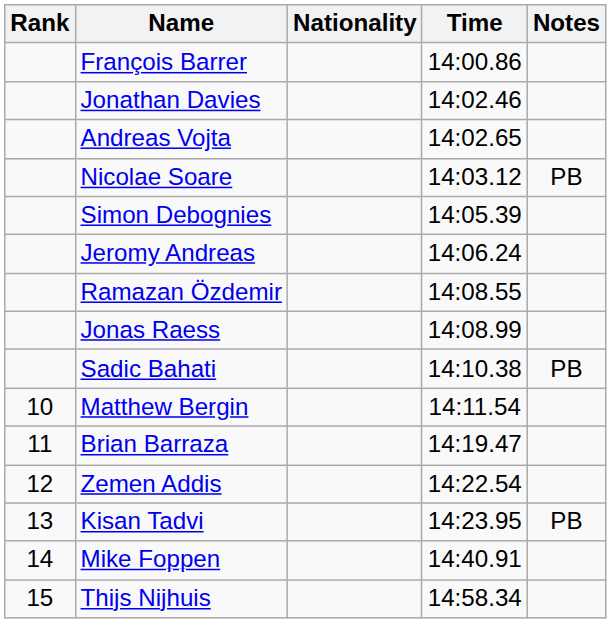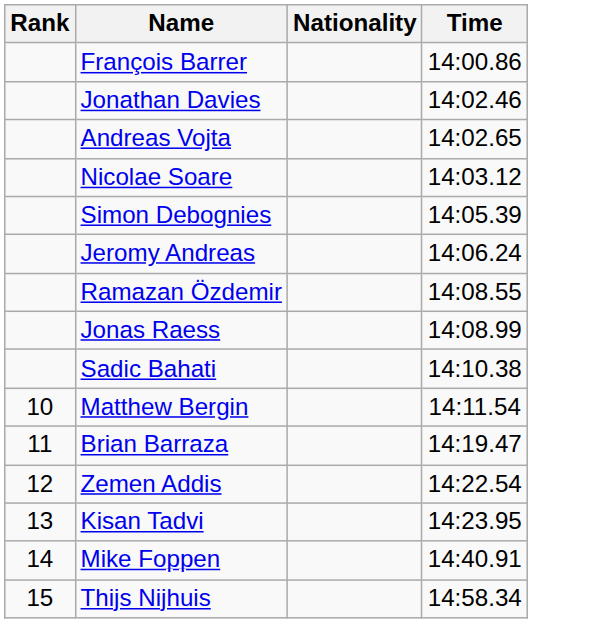- column: Notes | PB | PB | PB
